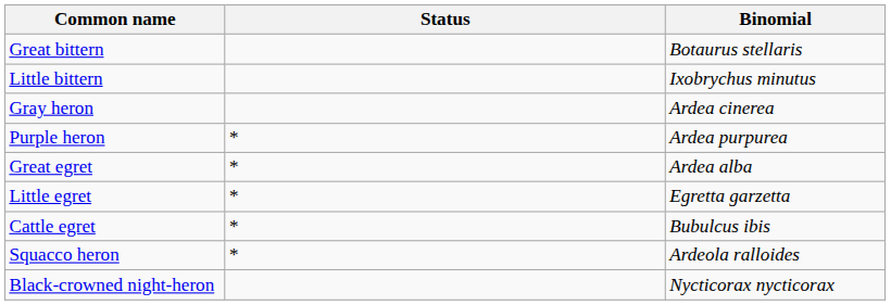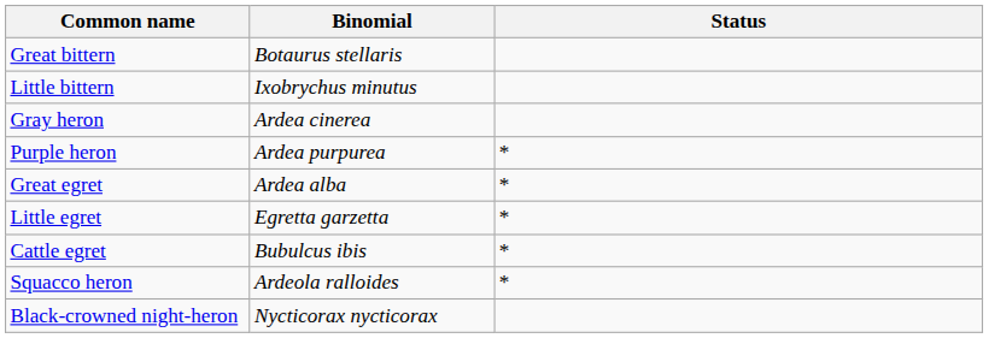columns swapped: Binomial <-> Status
